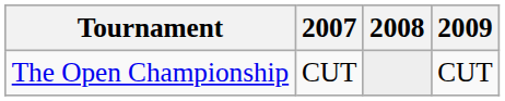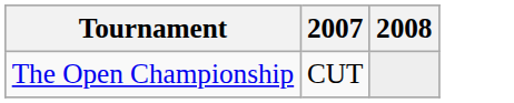- column: 2009 | CUT
